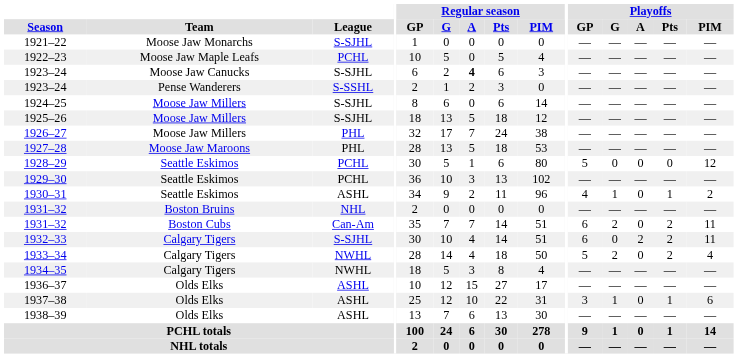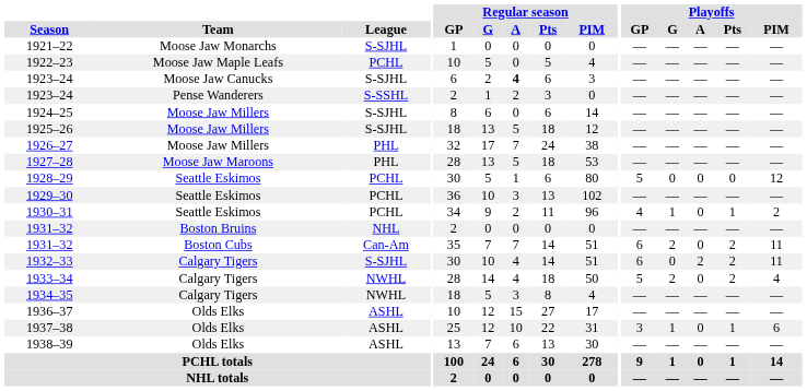1930–31 | League: ASHL -> PCHL
